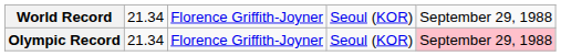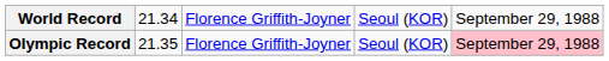Olympic Record | column 2: 21.34 -> 21.35
